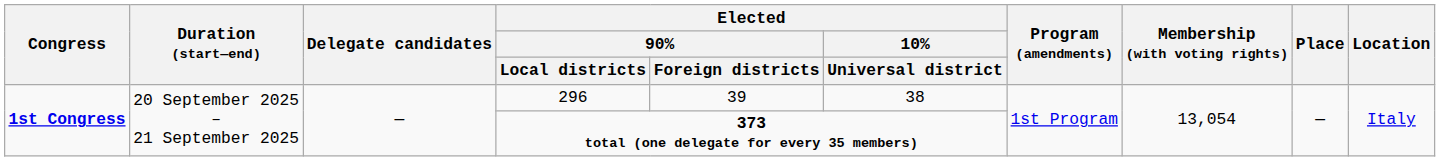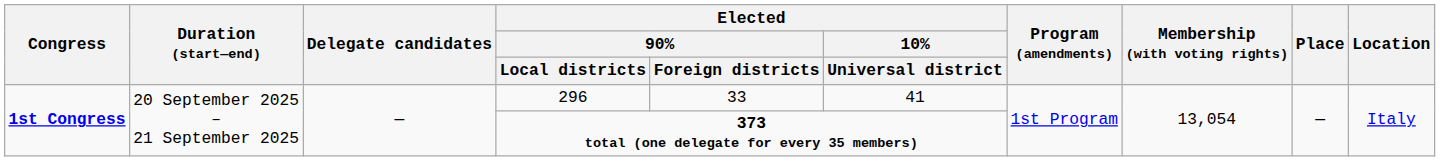296 | Elected / 90% / Foreign districts: 39 -> 33
296 | Elected / 10% / Universal district: 38 -> 41
